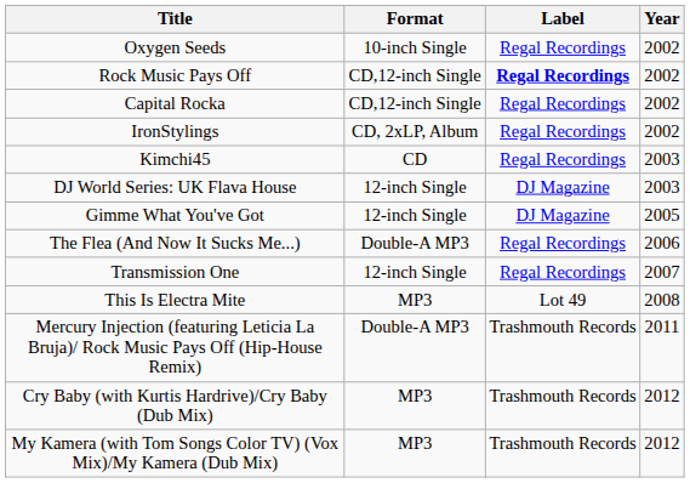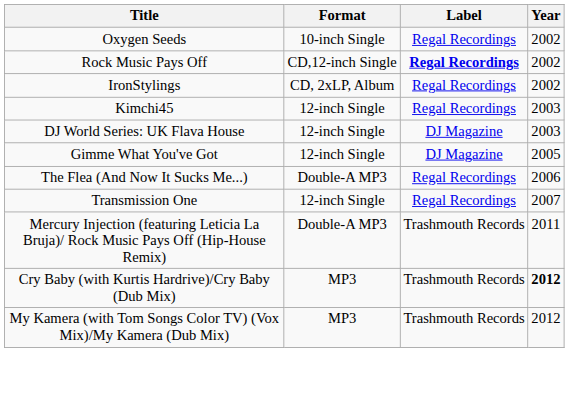- row: Capital Rocka | CD,12-inch Single | Regal Recordings | 2002
Kimchi45 | Format: CD -> 12-inch Single
- row: This Is Electra Mite | MP3 | Lot 49 | 2008
Cry Baby (with Kurtis Hardrive)/Cry Baby (Dub Mix) | Year: normal -> bold
